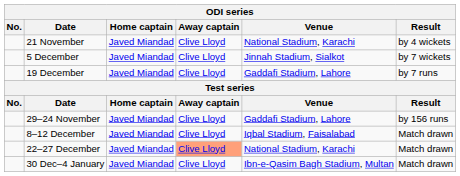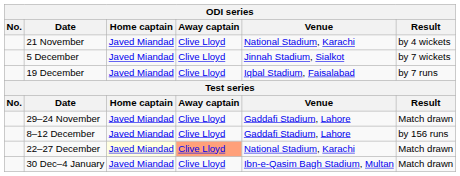19 December | Venue: Gaddafi Stadium, Lahore -> Iqbal Stadium, Faisalabad
29–24 November | Result: by 156 runs -> Match drawn
8–12 December | Venue: Iqbal Stadium, Faisalabad -> Gaddafi Stadium, Lahore
8–12 December | Result: Match drawn -> by 156 runs
22–27 December | Home captain: no background -> lightyellow background
